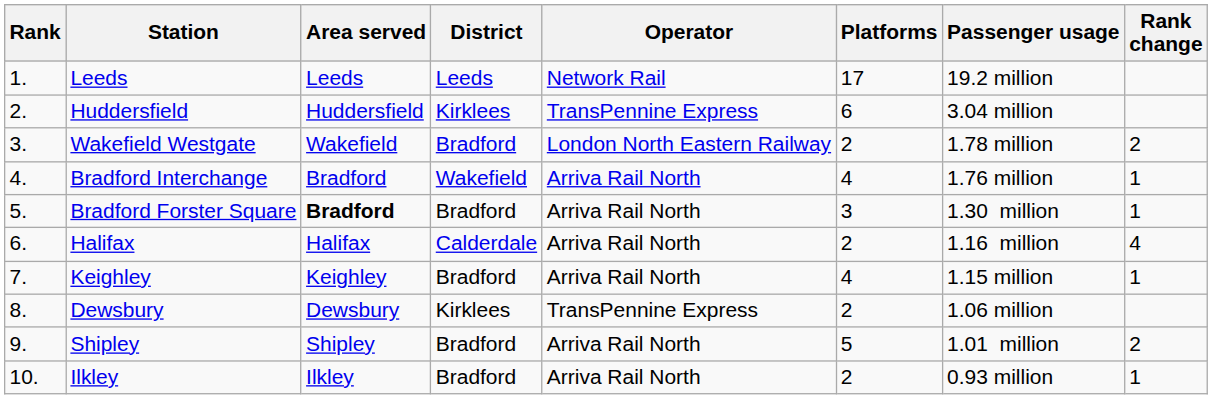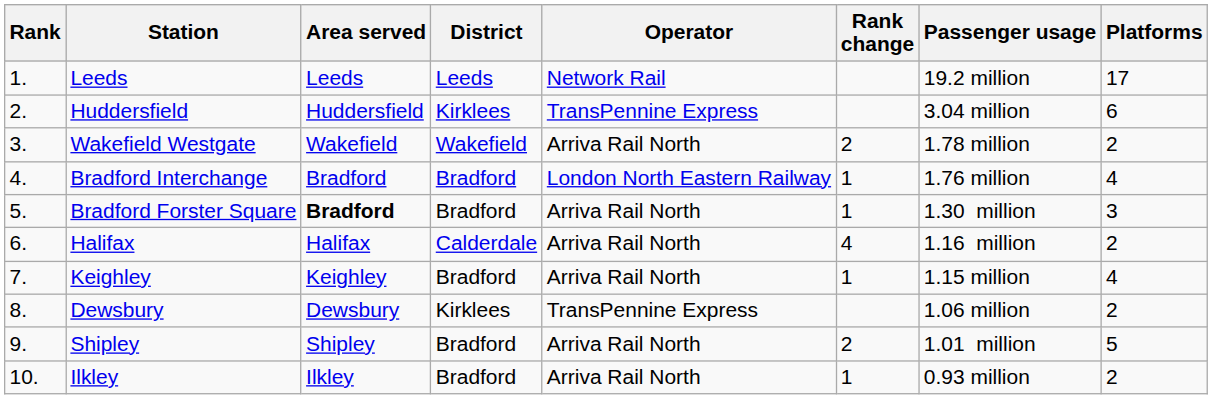columns swapped: Platforms <-> Rank change
Wakefield Westgate | District: Bradford -> Wakefield
Wakefield Westgate | Operator: London North Eastern Railway -> Arriva Rail North
Bradford Interchange | District: Wakefield -> Bradford
Bradford Interchange | Operator: Arriva Rail North -> London North Eastern Railway
